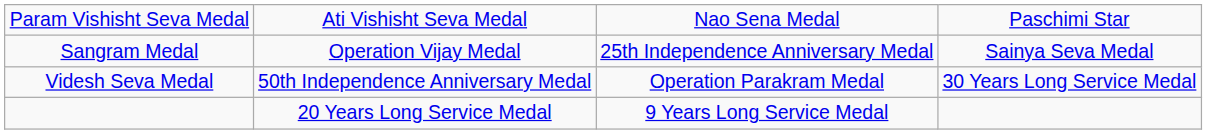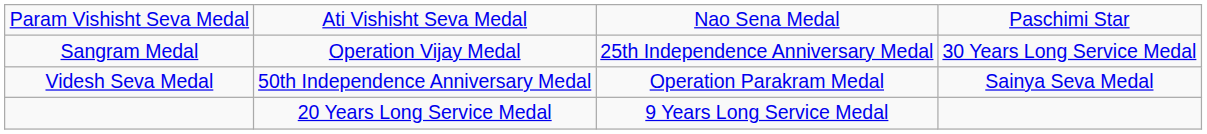Sangram Medal | column 4: Sainya Seva Medal -> 30 Years Long Service Medal
Videsh Seva Medal | column 4: 30 Years Long Service Medal -> Sainya Seva Medal
